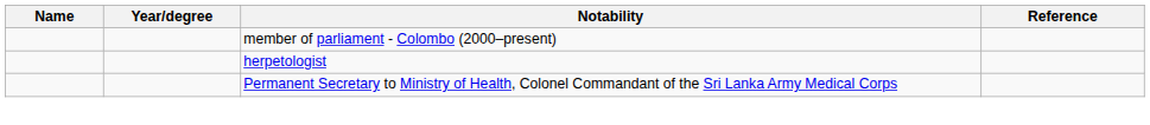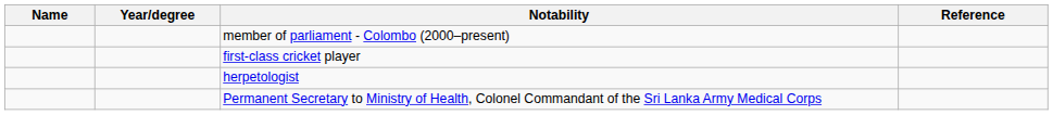+ row: first-class cricket player
